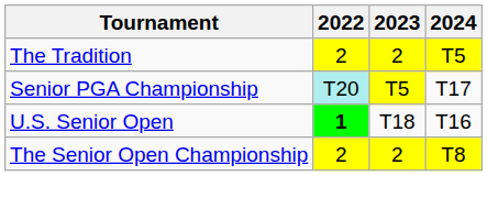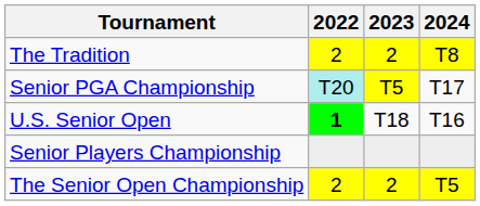The Tradition | 2024: T5 -> T8
+ row: Senior Players Championship
The Senior Open Championship | 2024: T8 -> T5
